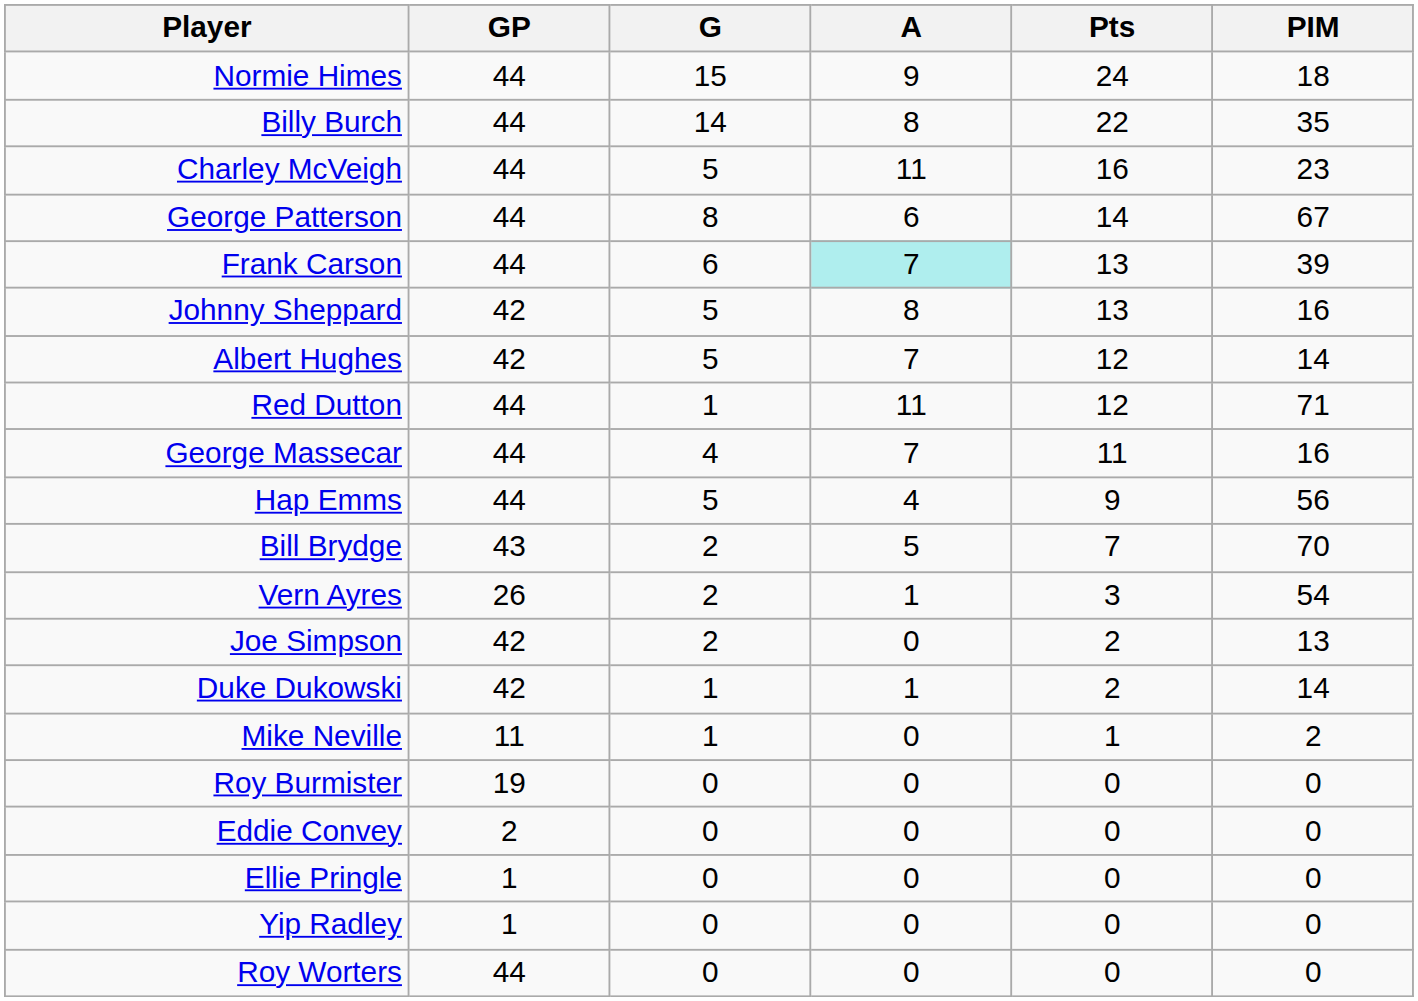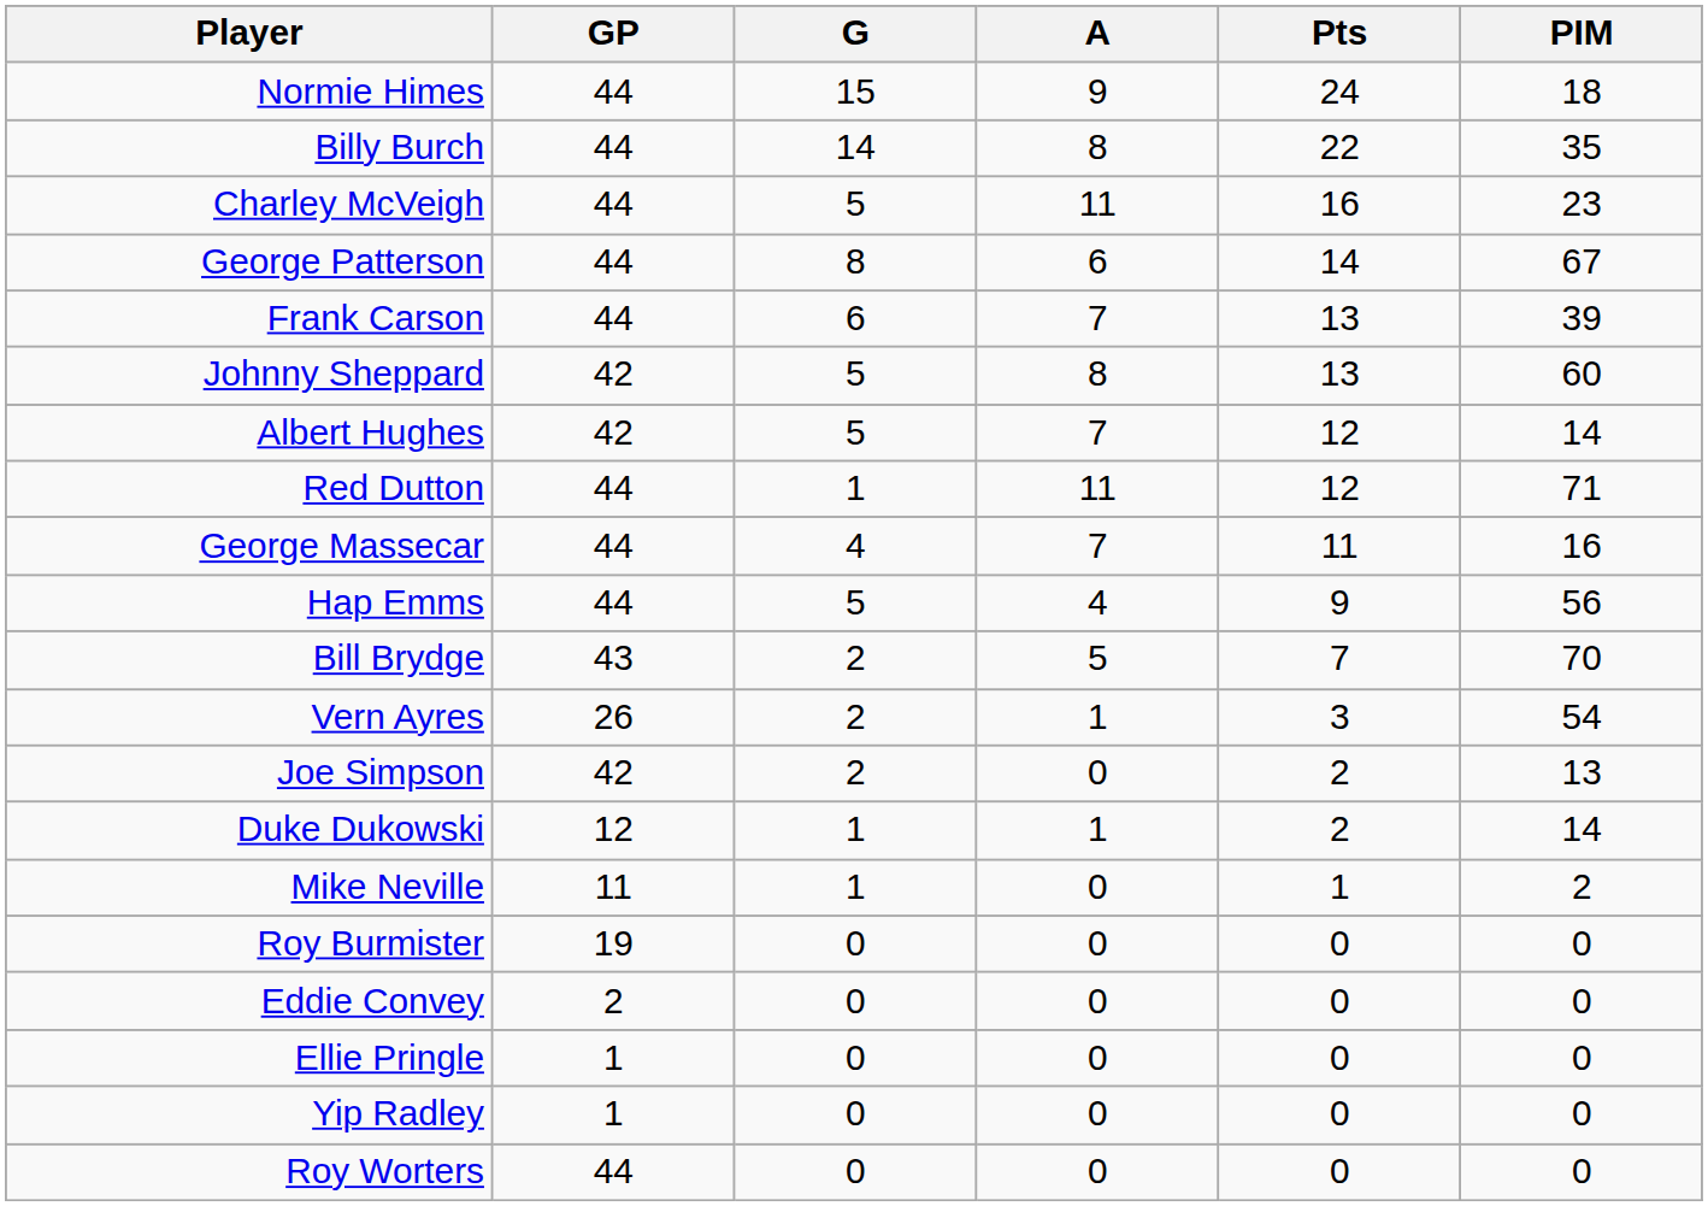Frank Carson | A: paleturquoise background -> no background
Johnny Sheppard | PIM: 16 -> 60
Duke Dukowski | GP: 42 -> 12
